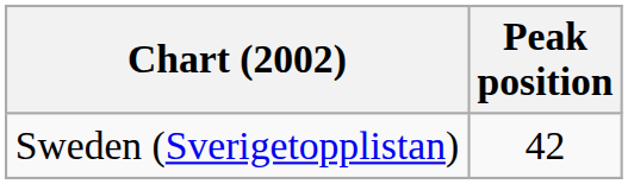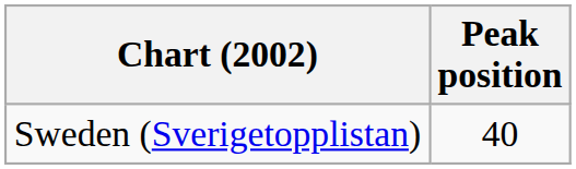Sweden (Sverigetopplistan) | Peak position: 42 -> 40
